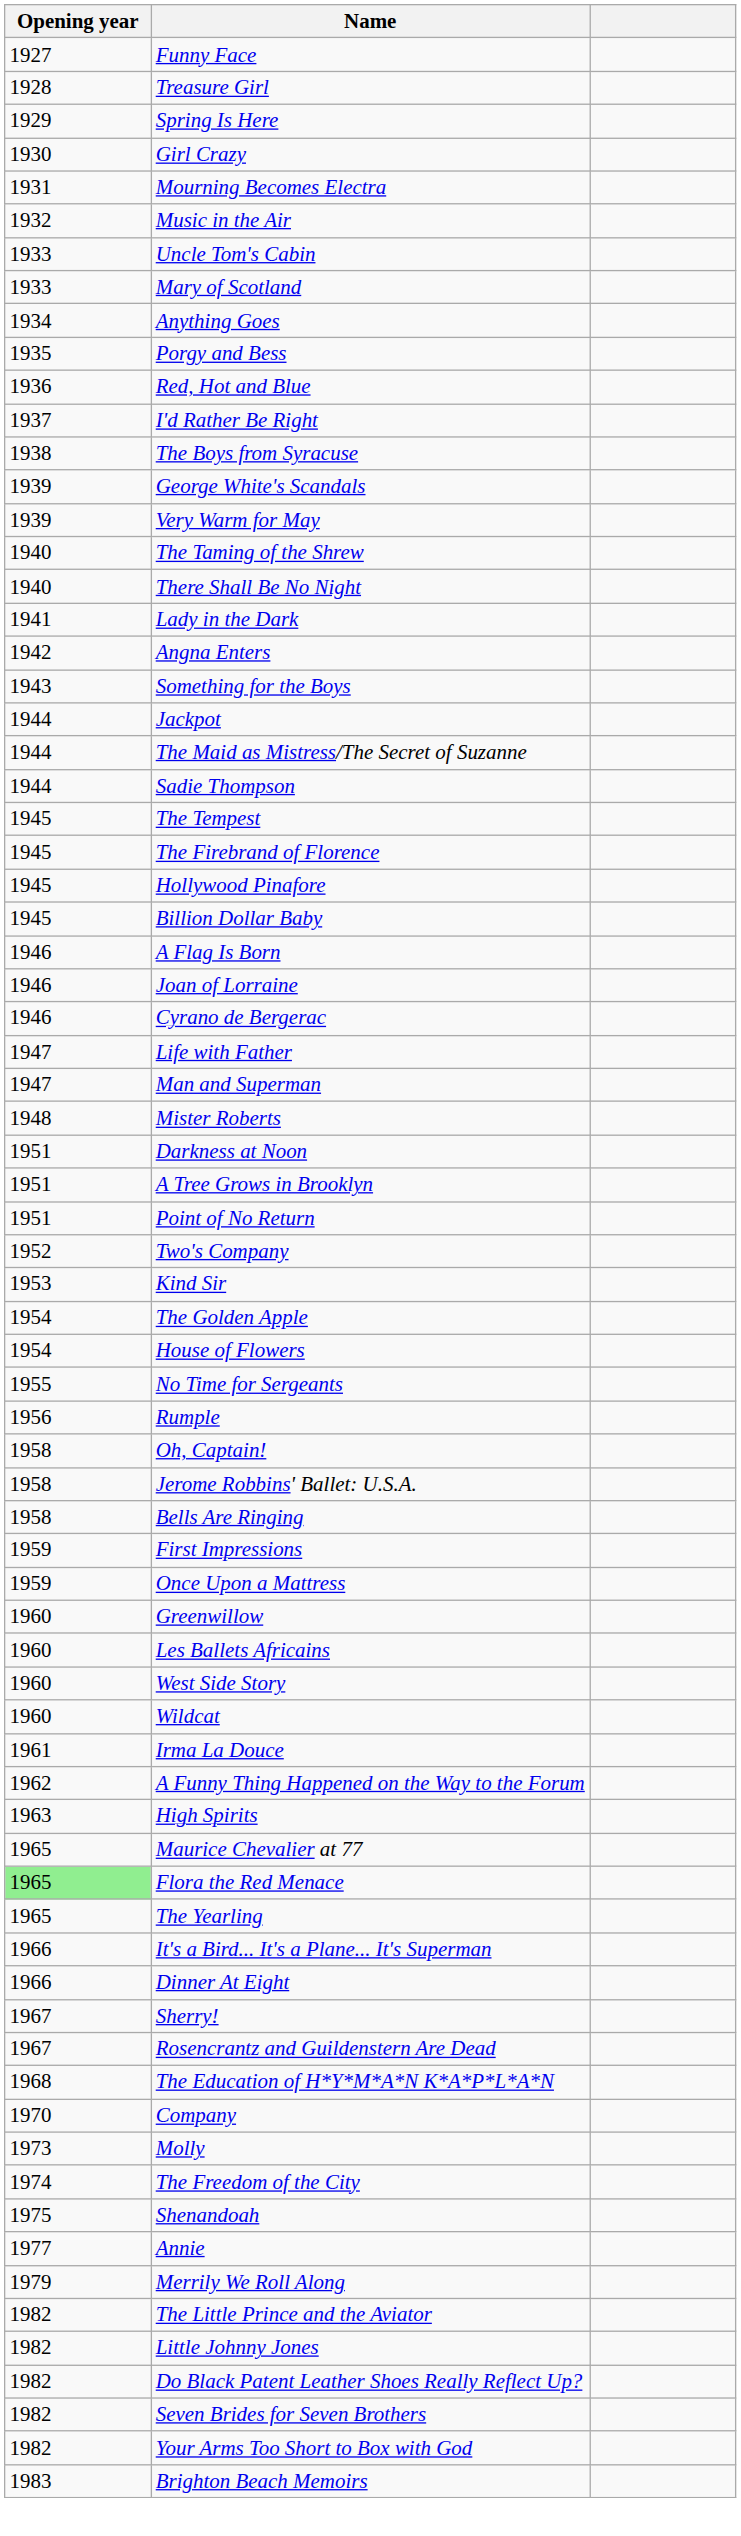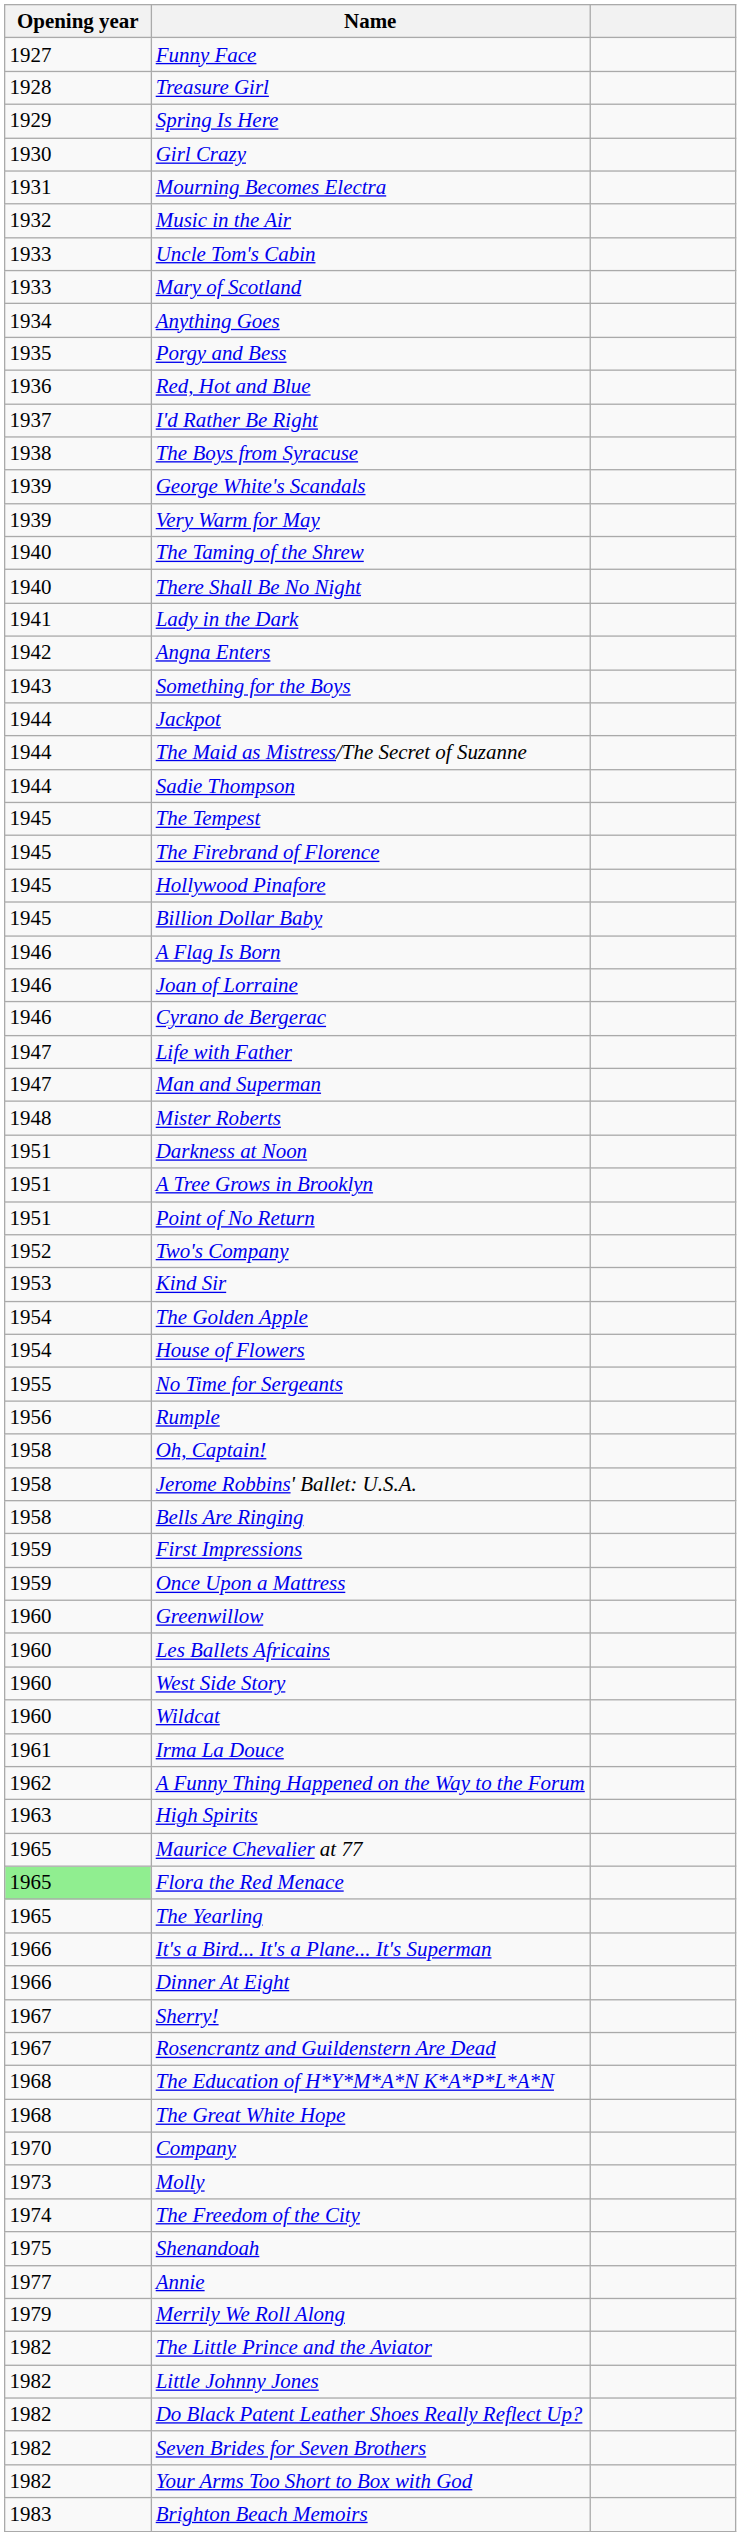+ row: 1968 | The Great White Hope
